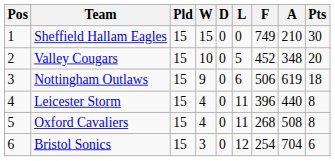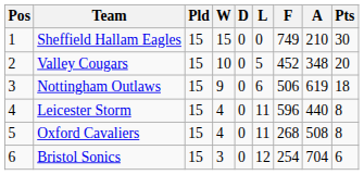Leicester Storm | F: 396 -> 596
